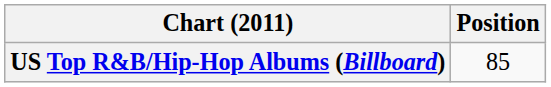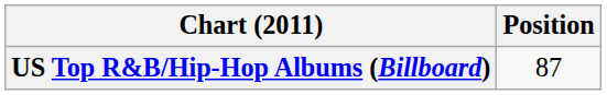US Top R&B/Hip-Hop Albums (Billboard) | Position: 85 -> 87
